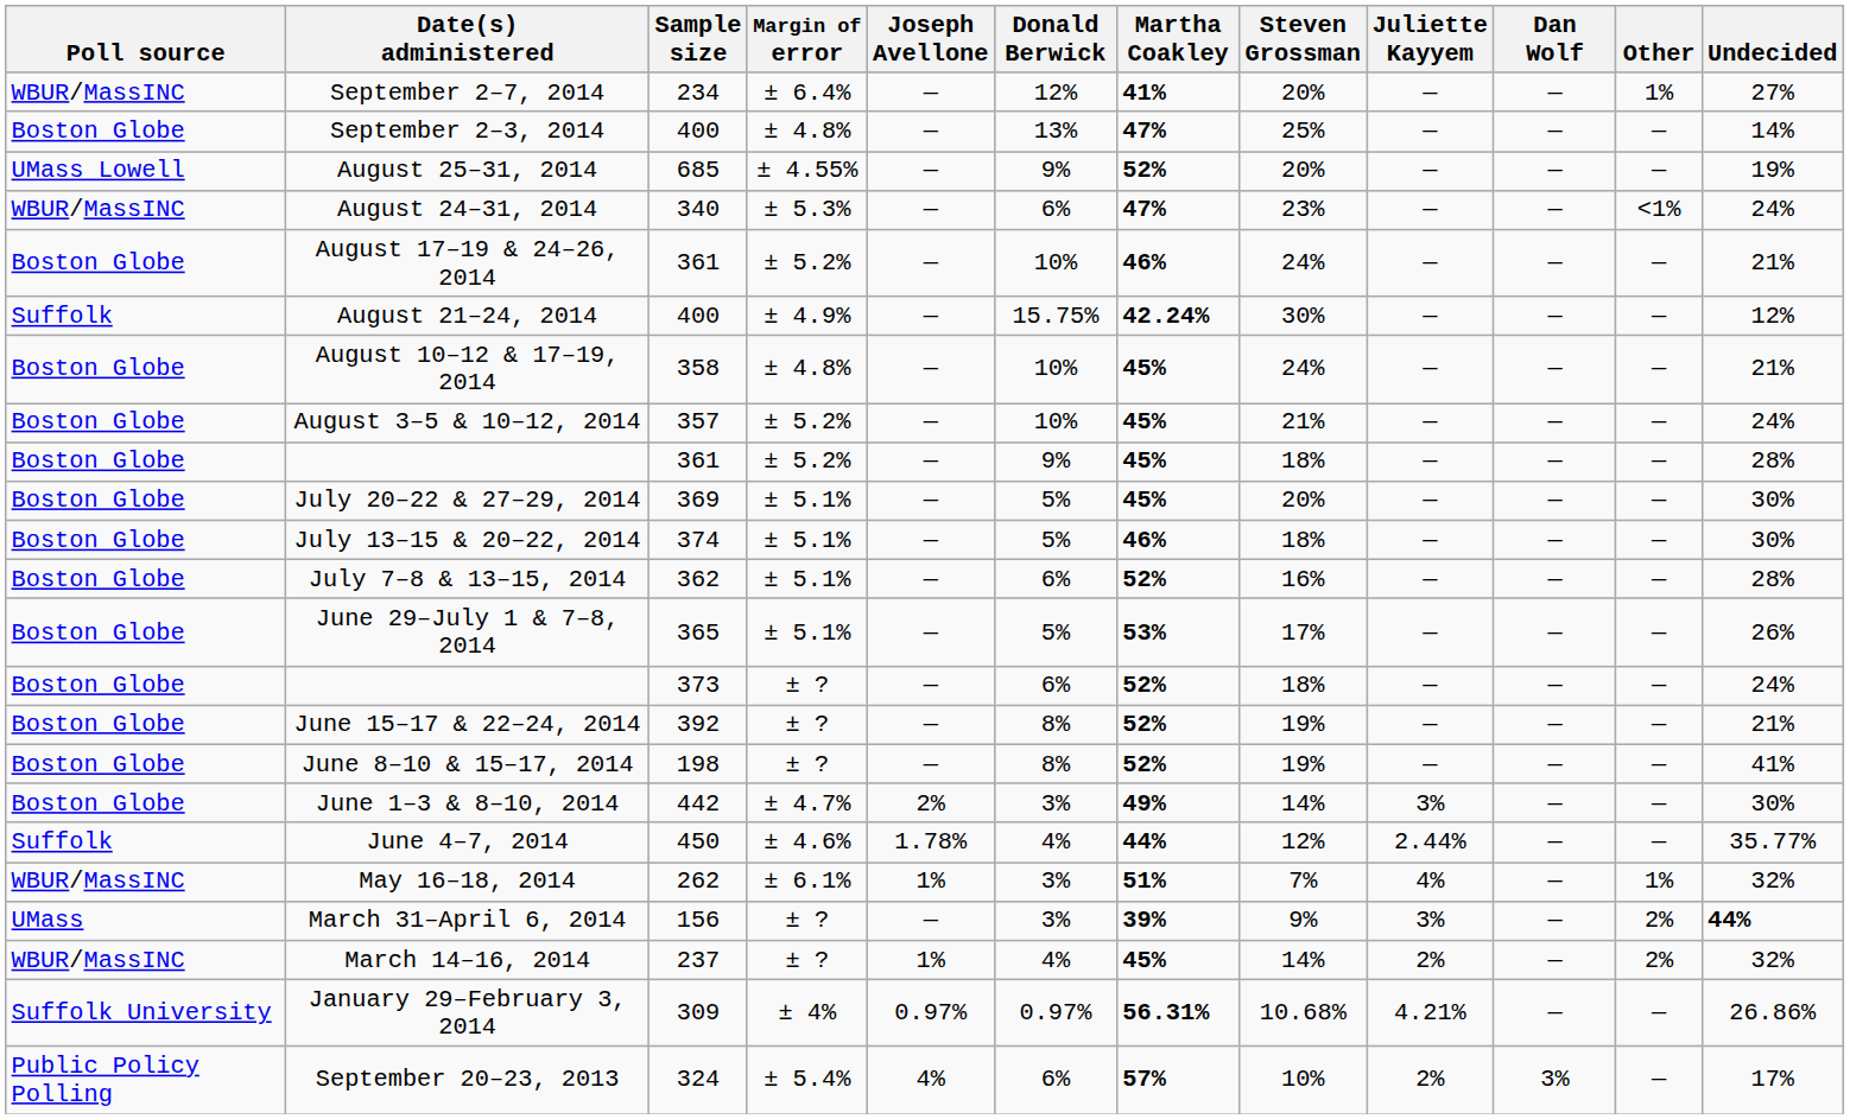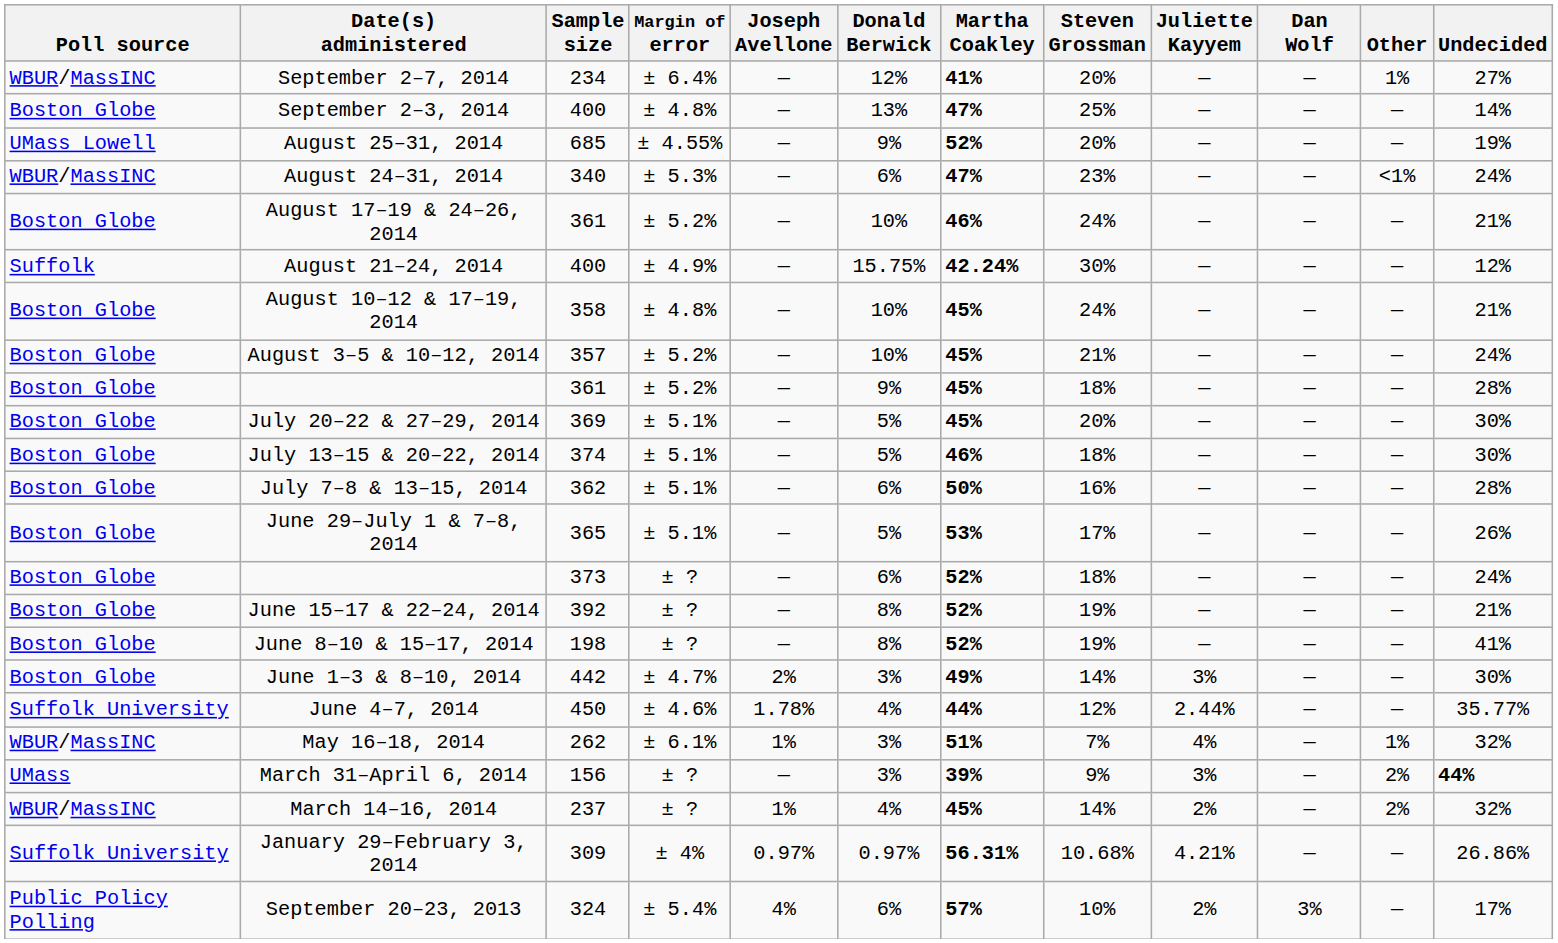July 7–8 & 13–15, 2014 | Martha Coakley: 52% -> 50%
June 4–7, 2014 | Poll source: Suffolk -> Suffolk University
